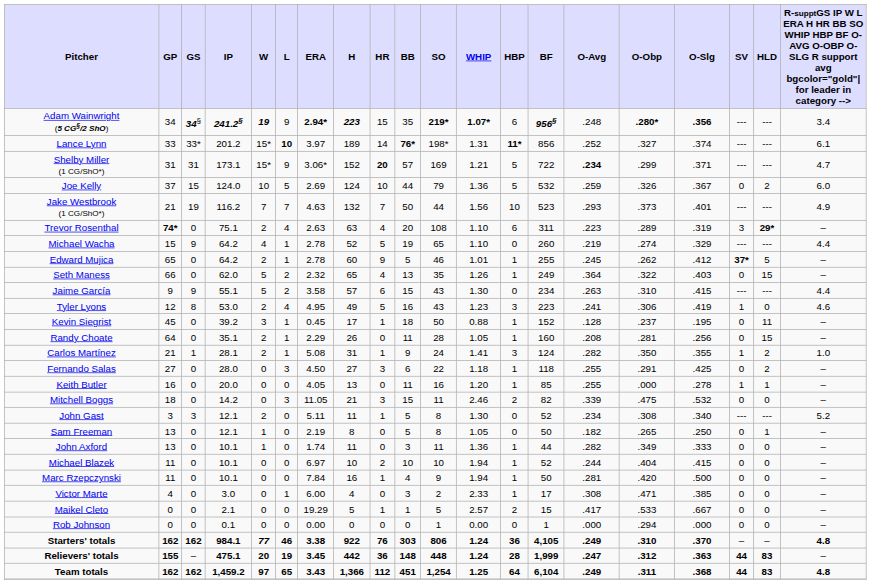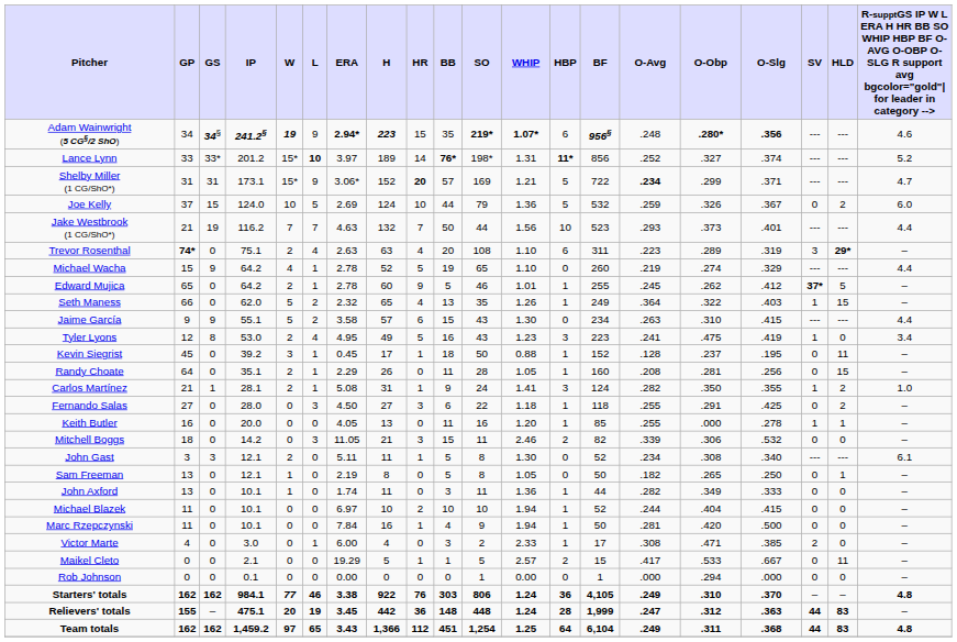Adam Wainwright (5 CG§/2 ShO) | column 20: 3.4 -> 4.6
Lance Lynn | column 20: 6.1 -> 5.2
Jake Westbrook (1 CG/ShO*) | column 20: 4.9 -> 4.4
Seth Maness | SV: 0 -> 1
Tyler Lyons | O-Obp: .306 -> .475
Tyler Lyons | column 20: 4.6 -> 3.4
Mitchell Boggs | O-Obp: .475 -> .306
John Gast | column 20: 5.2 -> 6.1
Victor Marte | SV: 0 -> 2
Maikel Cleto | HLD: 0 -> 11
